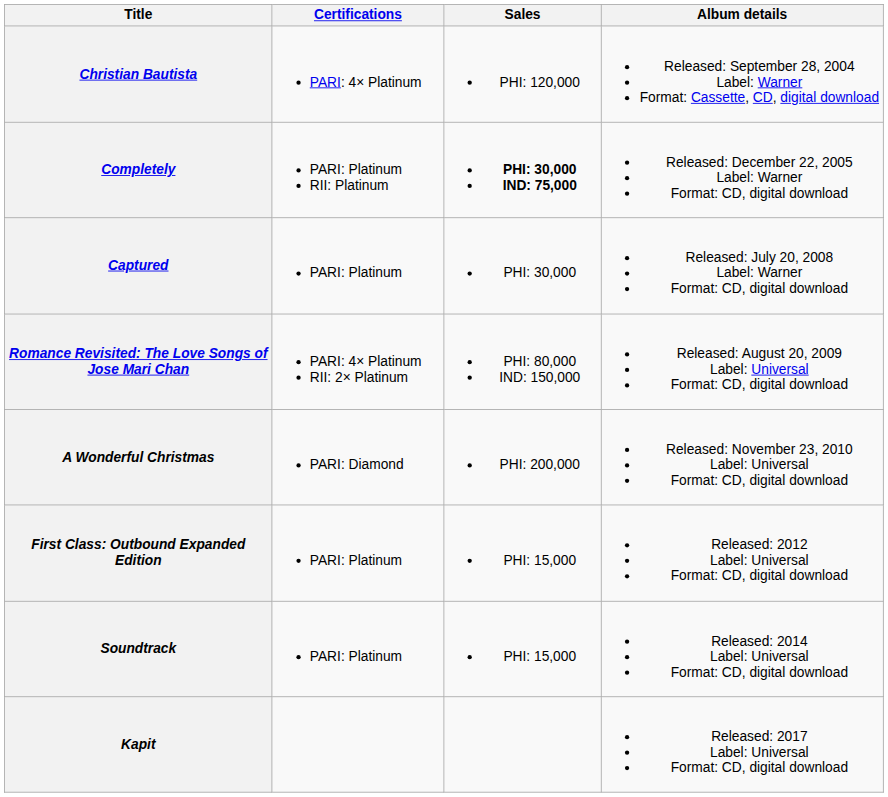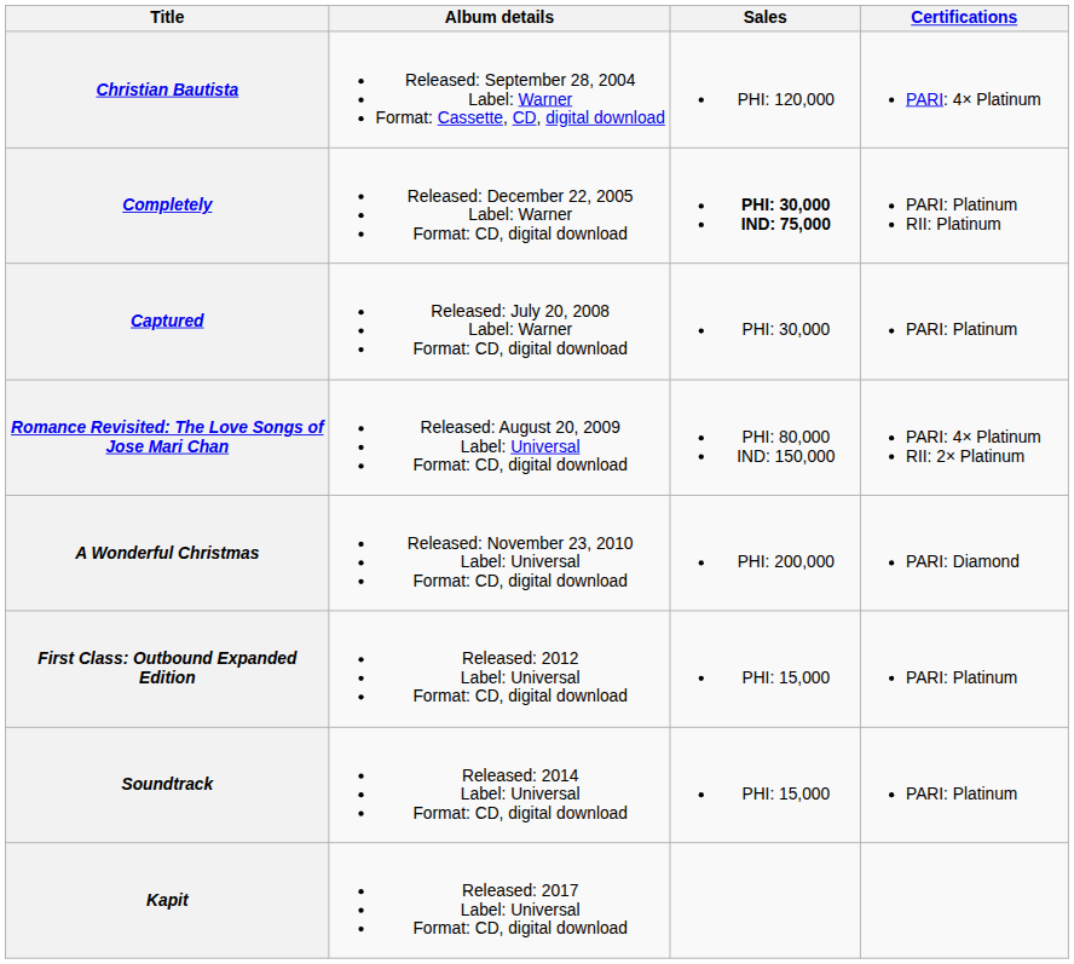columns swapped: Album details <-> Certifications
